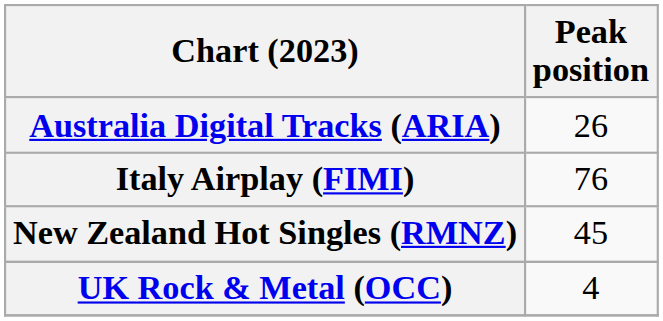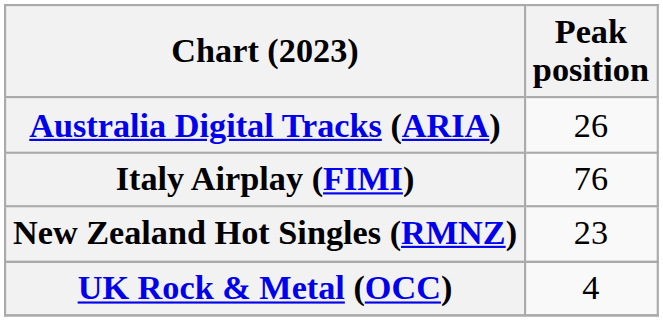New Zealand Hot Singles (RMNZ) | Peak position: 45 -> 23
